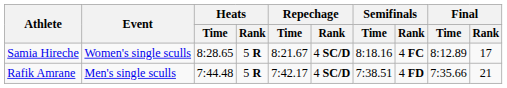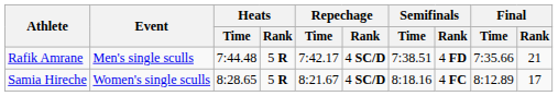rows swapped: Rafik Amrane <-> Samia Hireche
